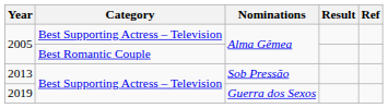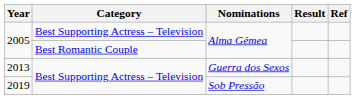2013 | Nominations: Sob Pressão -> Guerra dos Sexos
2019 | Nominations: Guerra dos Sexos -> Sob Pressão
